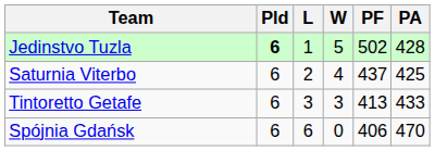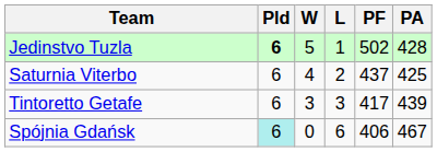columns swapped: W <-> L
Tintoretto Getafe | PF: 413 -> 417
Tintoretto Getafe | PA: 433 -> 439
Spójnia Gdańsk | Pld: no background -> paleturquoise background
Spójnia Gdańsk | PA: 470 -> 467
